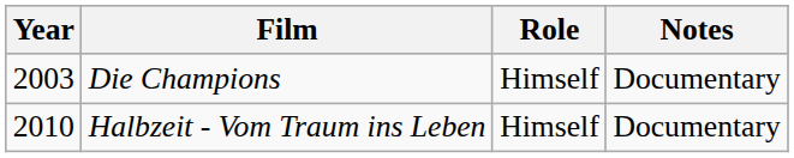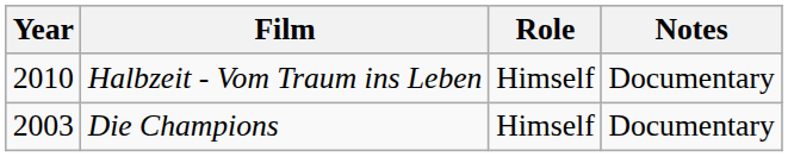rows swapped: Die Champions <-> Halbzeit - Vom Traum ins Leben
